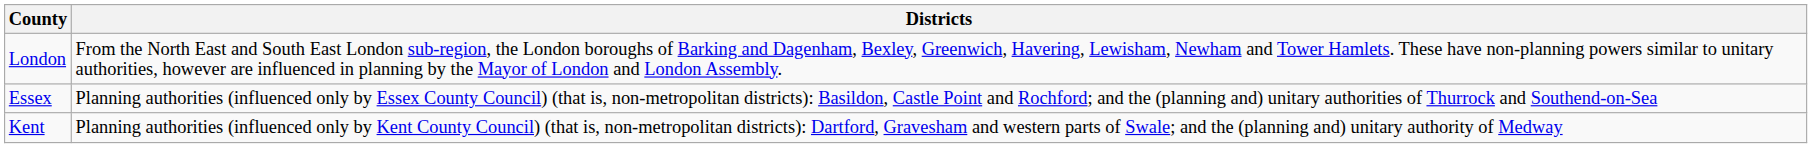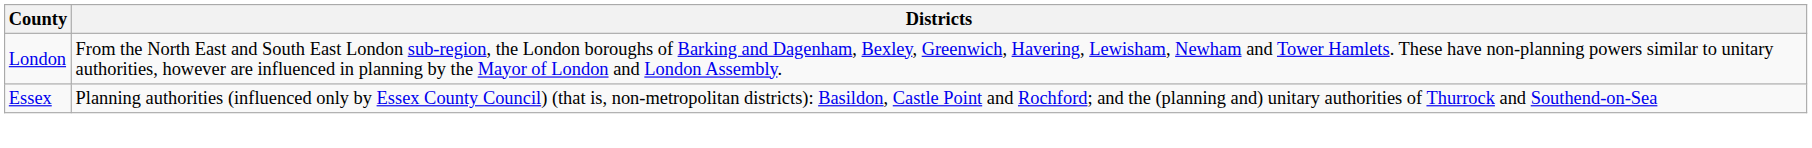- row: Kent | Planning authorities (influenced only by Kent County Council) (that is, non-metropolitan districts): Dartford, Gravesham and western parts of Swale; and the (planning and) unitary authority of Medway
